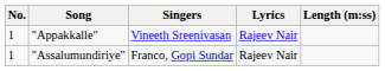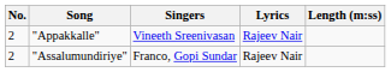"Appakkalle" | No.: 1 -> 2
"Assalumundiriye" | No.: 1 -> 2
